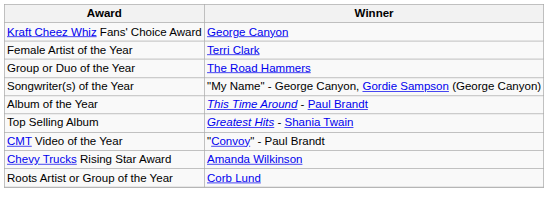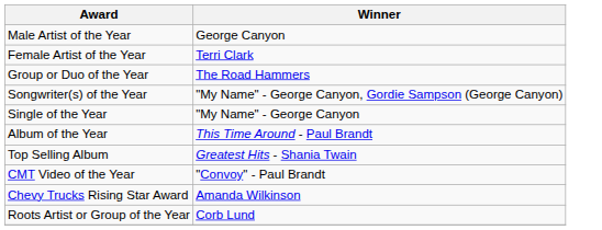- row: Kraft Cheez Whiz Fans' Choice Award | George Canyon
+ row: Male Artist of the Year | George Canyon
+ row: Single of the Year | "My Name" - George Canyon
